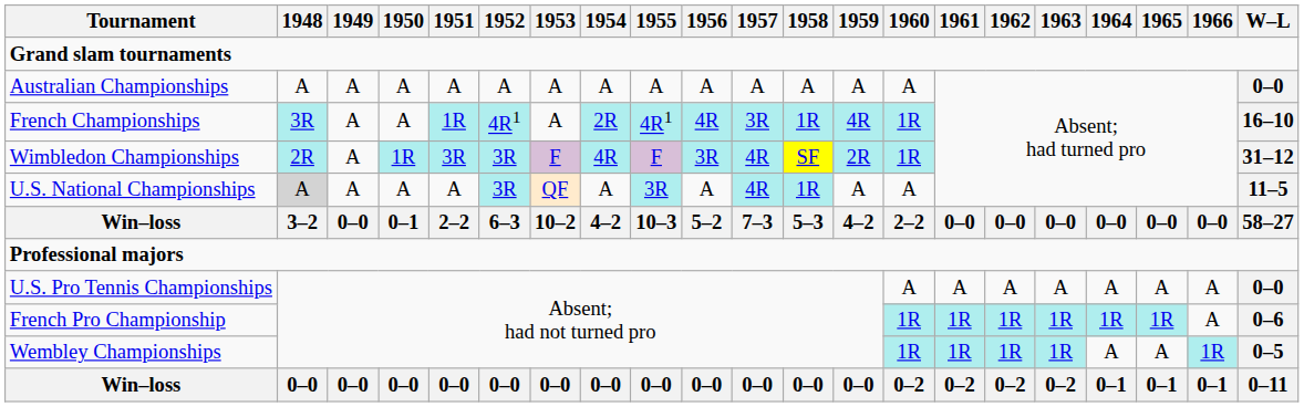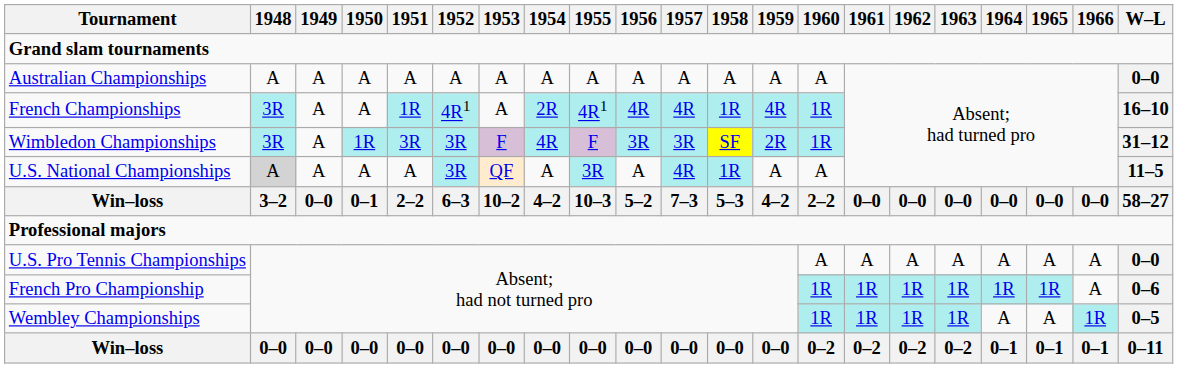French Championships | 1957: 3R -> 4R
Wimbledon Championships | 1948: 2R -> 3R
Wimbledon Championships | 1957: 4R -> 3R
